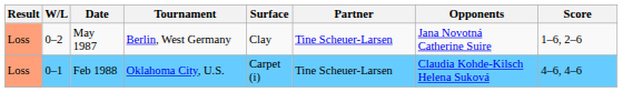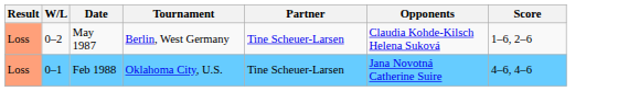- column: Surface | Clay | Carpet (i)
May 1987 | Opponents: Jana Novotná Catherine Suire -> Claudia Kohde-Kilsch Helena Suková
Feb 1988 | Opponents: Claudia Kohde-Kilsch Helena Suková -> Jana Novotná Catherine Suire
